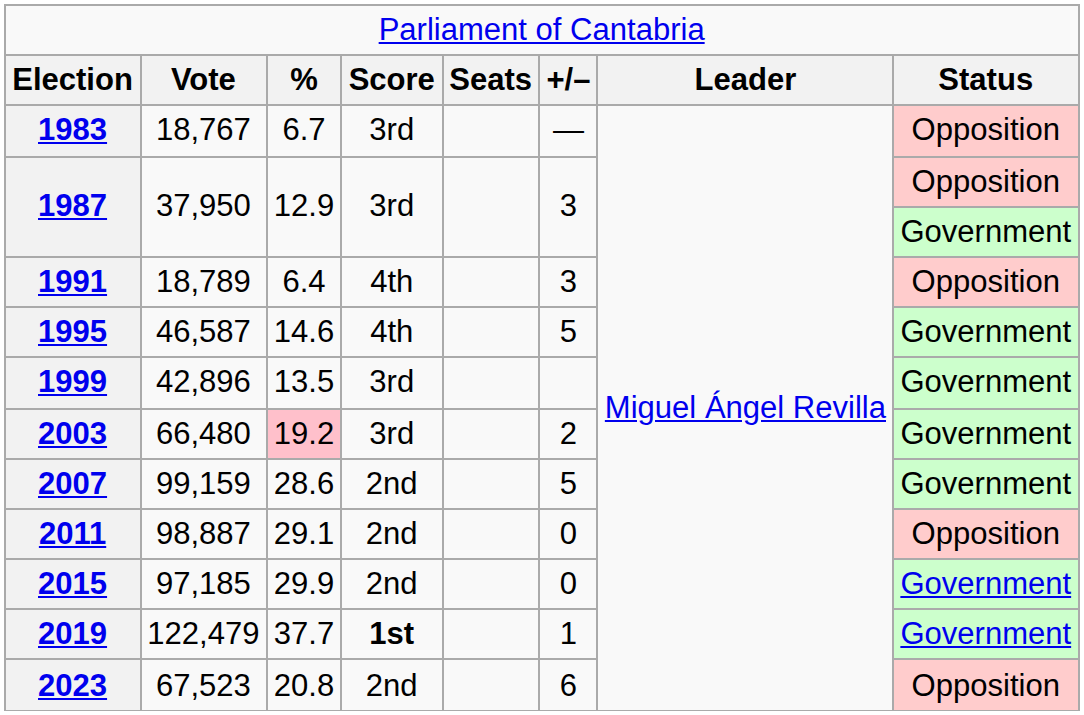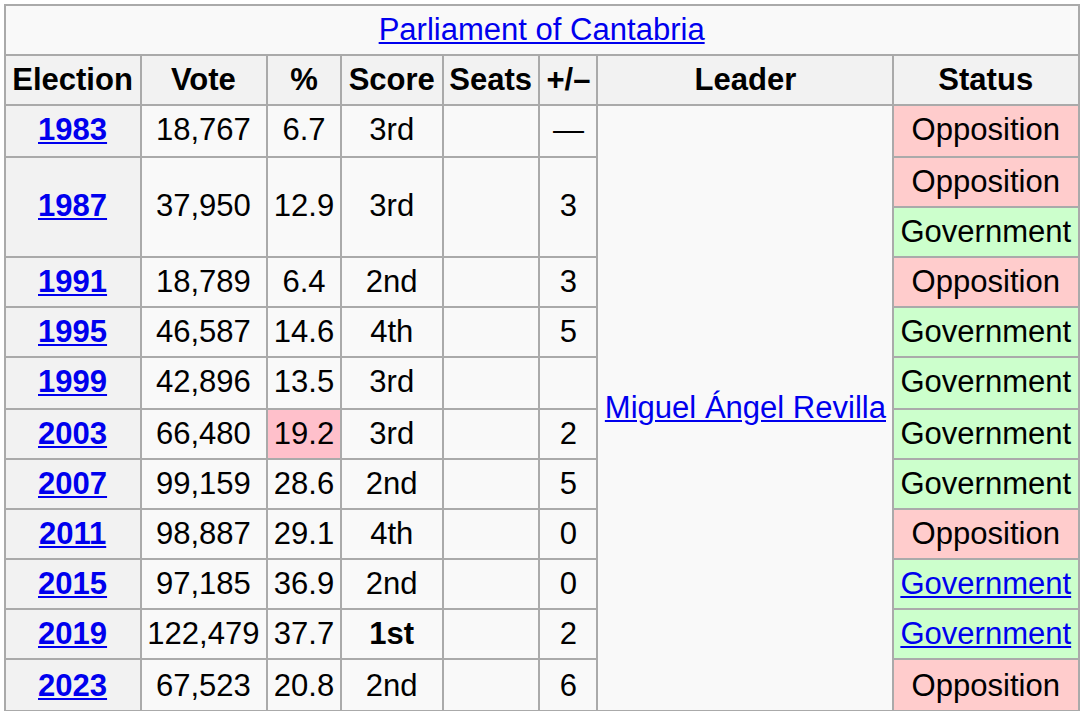1991 | column 4: 4th -> 2nd
2011 | column 4: 2nd -> 4th
2015 | column 3: 29.9 -> 36.9
2019 | column 6: 1 -> 2
